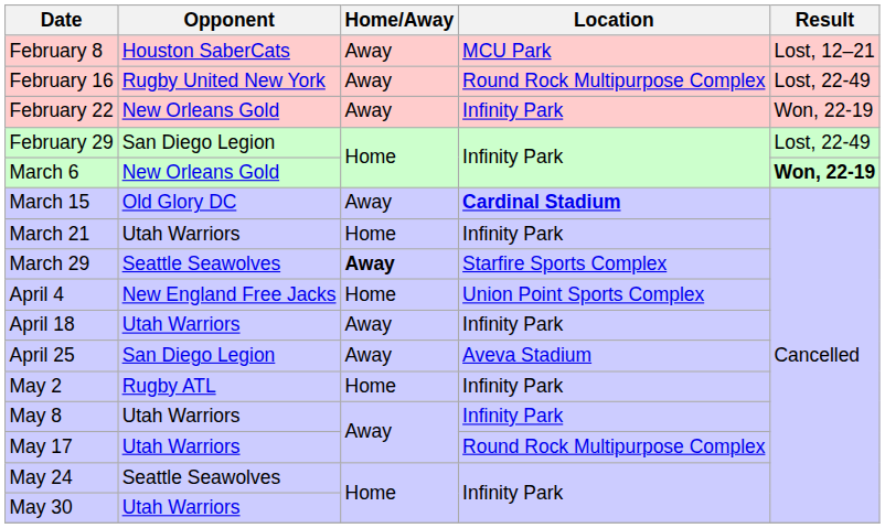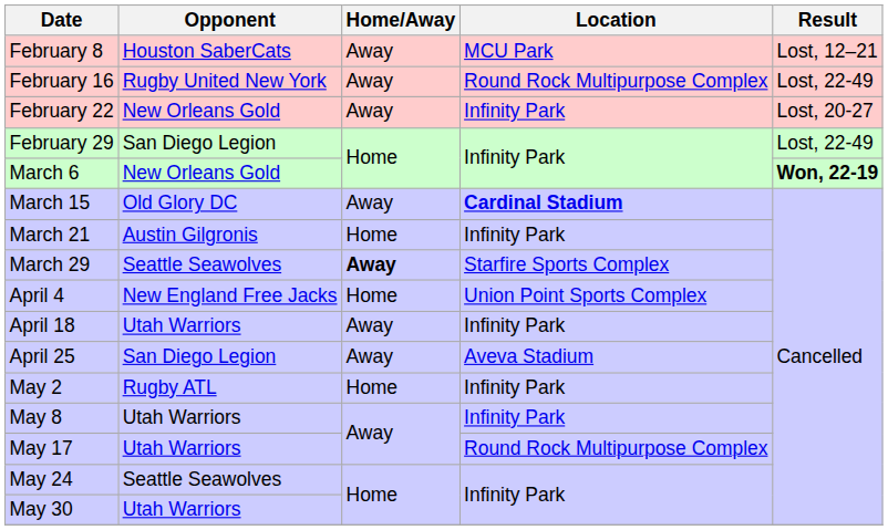February 22 | Result: Won, 22-19 -> Lost, 20-27
March 21 | Opponent: Utah Warriors -> Austin Gilgronis
